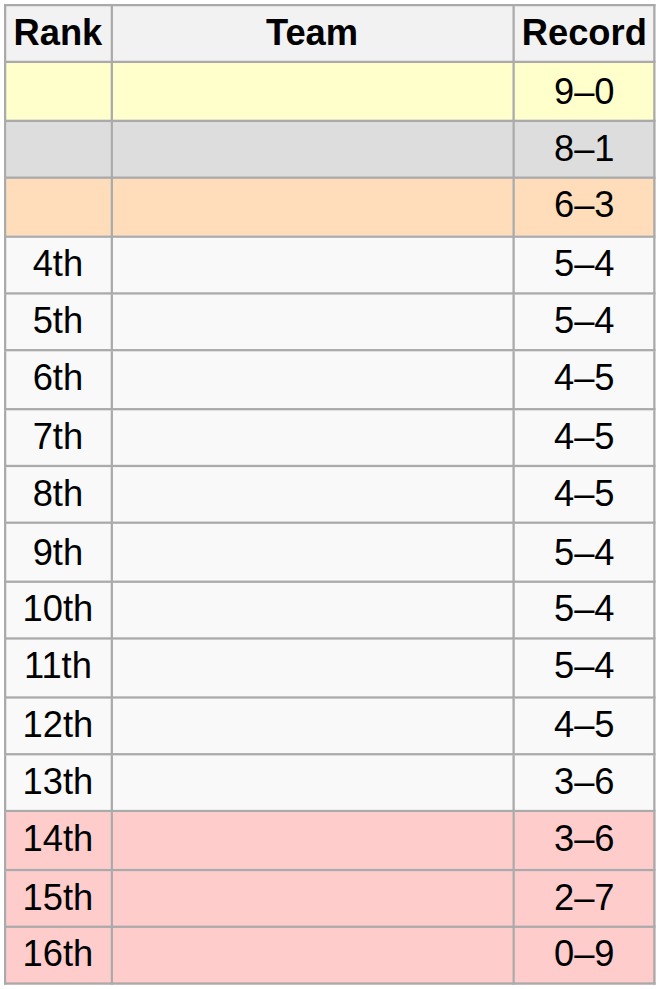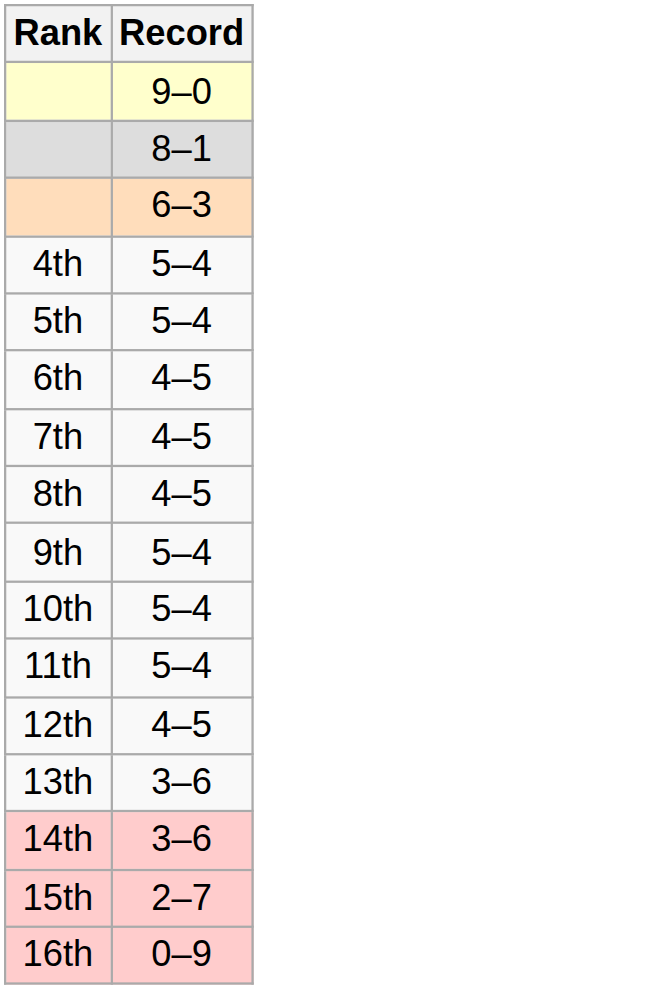- column: Team
